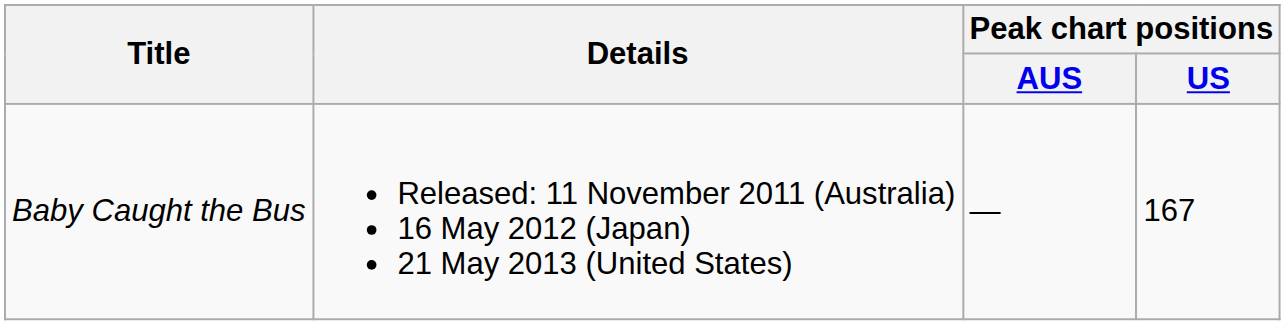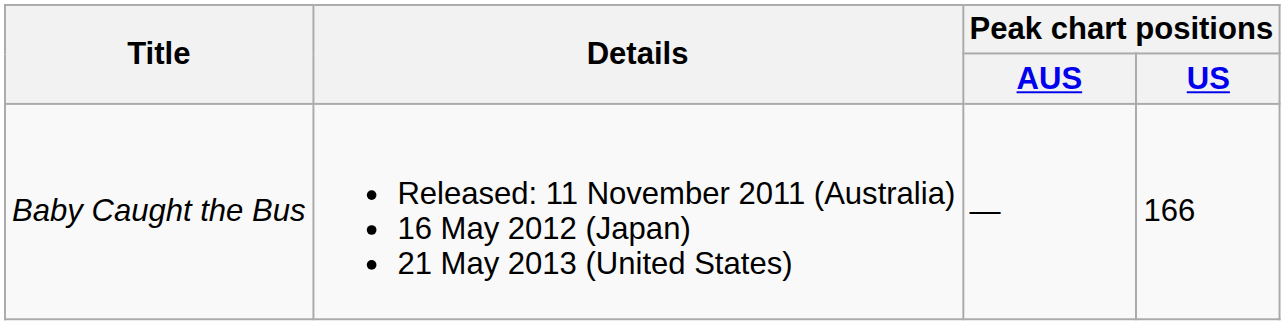Baby Caught the Bus | Peak chart positions / US: 167 -> 166
